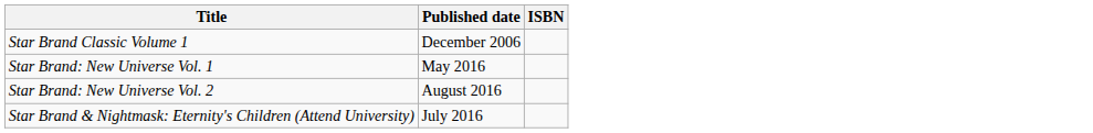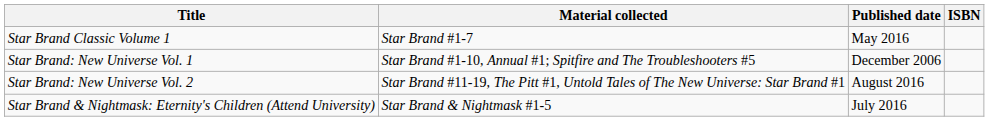+ column: Material collected | Star Brand #1-7 | Star Brand #1-10, Annual #1; Spitfire and The Troubleshooters #5 | Star Brand #11-19, The Pitt #1, Untold Tales of The New Universe: Star Brand #1 | Star Brand & Nightmask #1-5
Star Brand Classic Volume 1 | Published date: December 2006 -> May 2016
Star Brand: New Universe Vol. 1 | Published date: May 2016 -> December 2006
